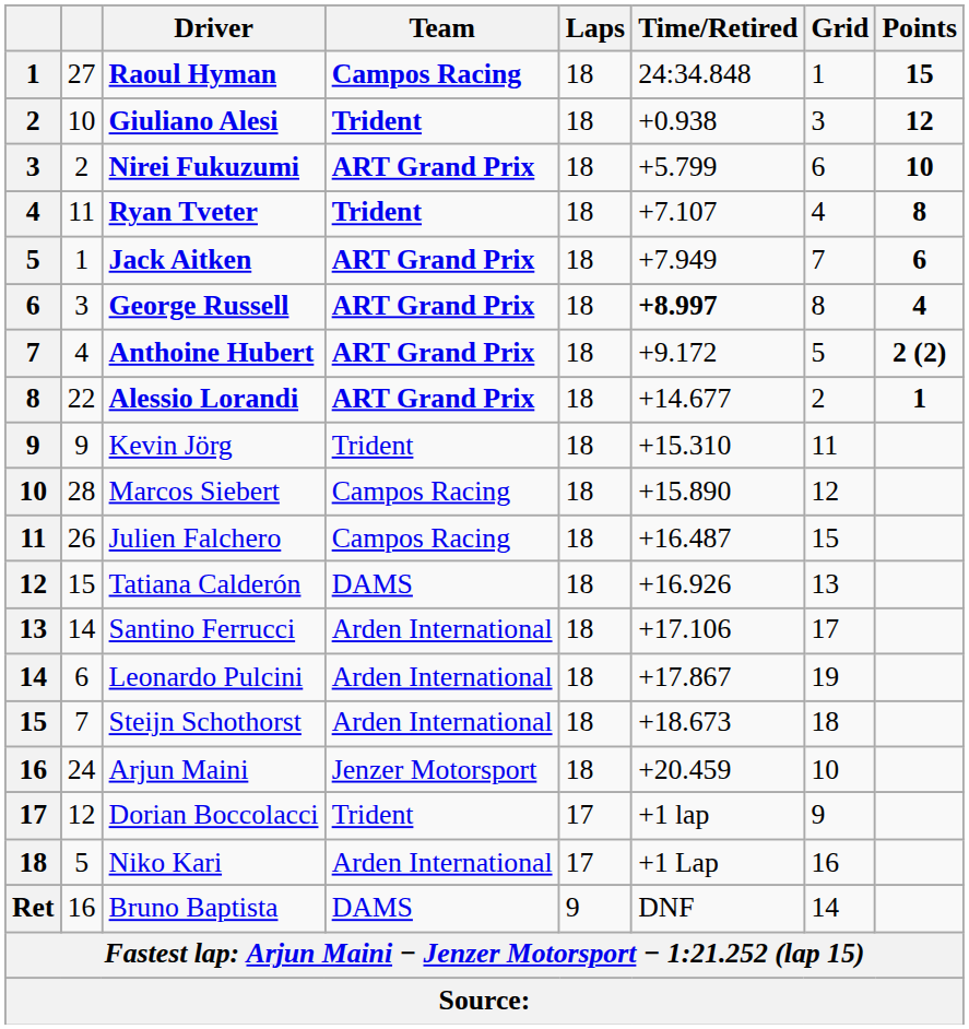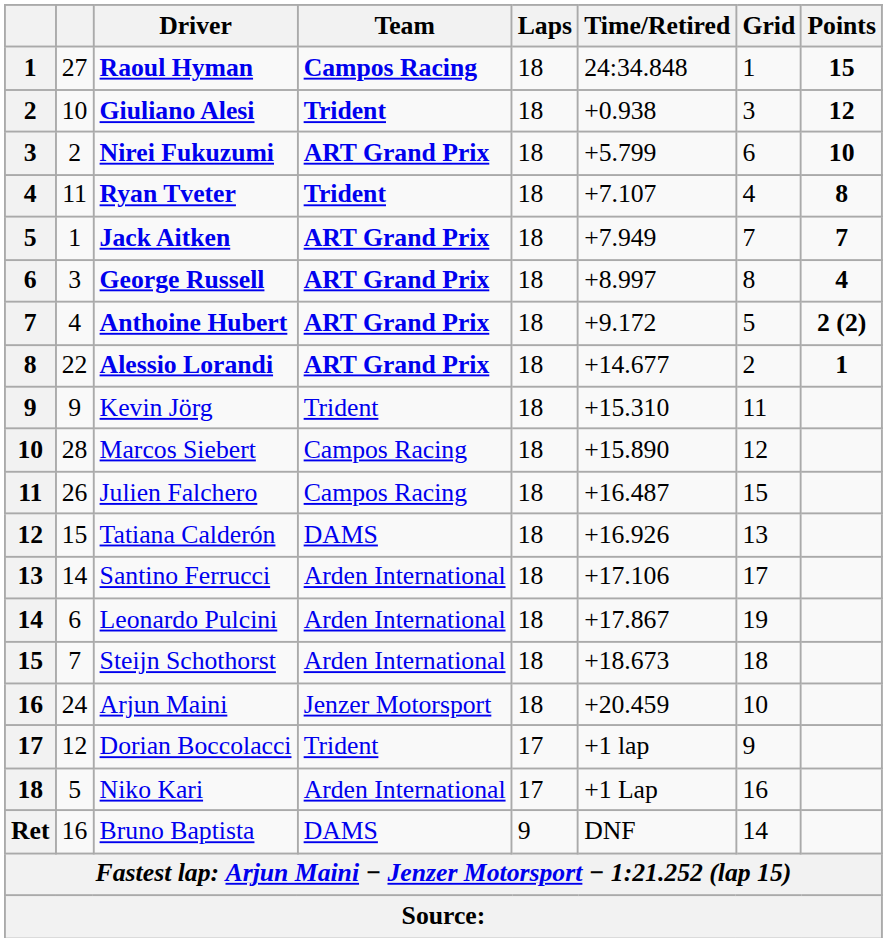Jack Aitken | Points: 6 -> 7
George Russell | Time/Retired: bold -> normal
